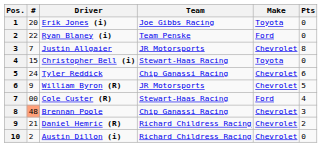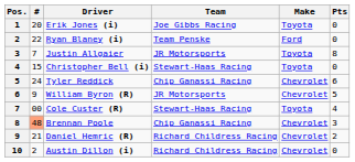Justin Allgaier | Make: Chevrolet -> Toyota
Cole Custer (R) | Make: Ford -> Toyota
